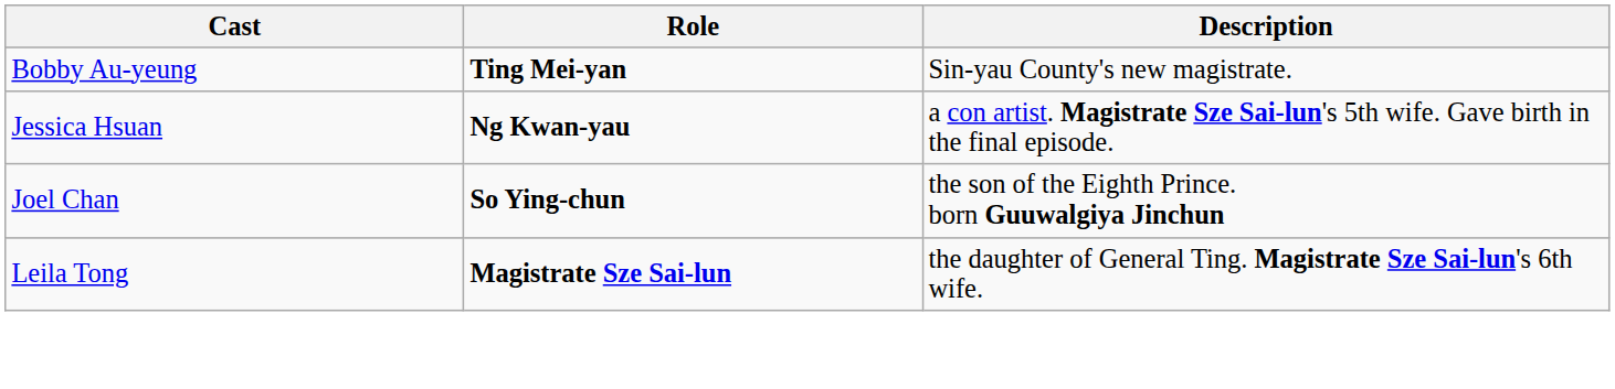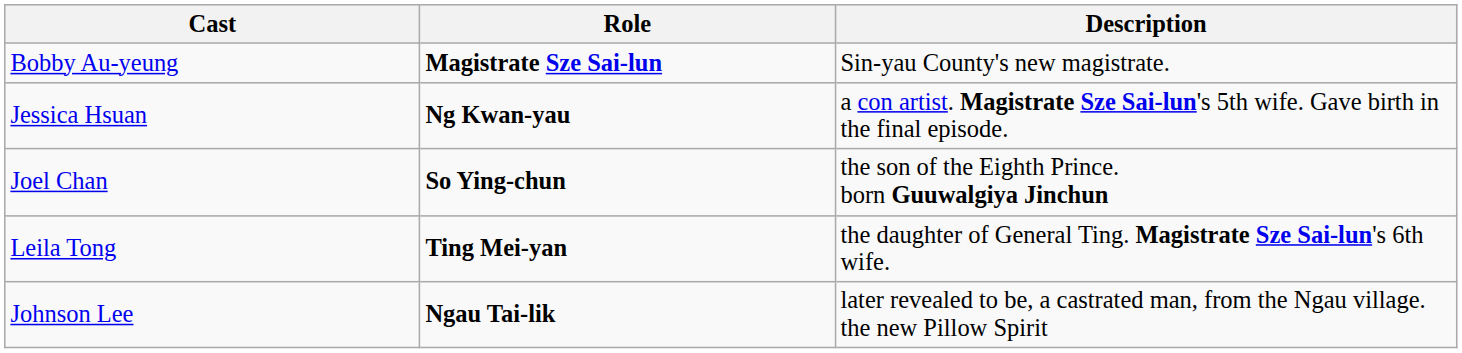Bobby Au-yeung | Role: Ting Mei-yan -> Magistrate Sze Sai-lun
Leila Tong | Role: Magistrate Sze Sai-lun -> Ting Mei-yan
+ row: Johnson Lee | Ngau Tai-lik | later revealed to be, a castrated man, from the Ngau village. the new Pillow Spirit
